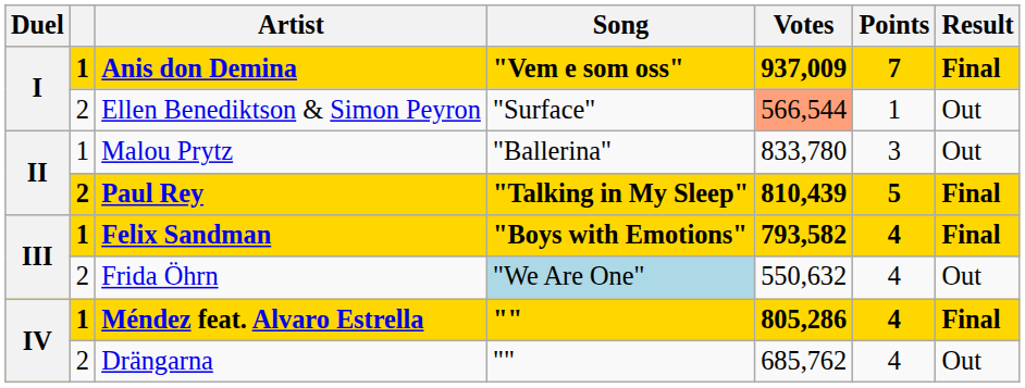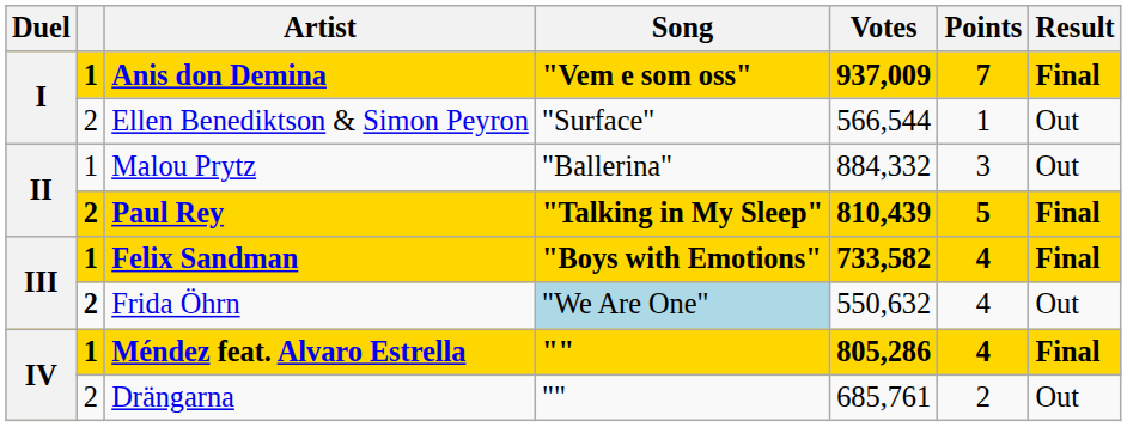Ellen Benediktson & Simon Peyron | Votes: lightsalmon background -> no background
Malou Prytz | Votes: 833,780 -> 884,332
Felix Sandman | Votes: 793,582 -> 733,582
Frida Öhrn | column 2: normal -> bold
Drängarna | Votes: 685,762 -> 685,761
Drängarna | Points: 4 -> 2
